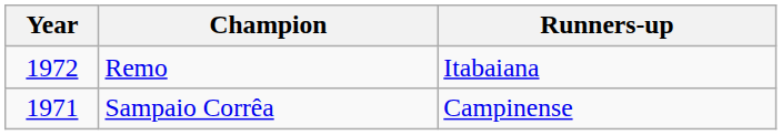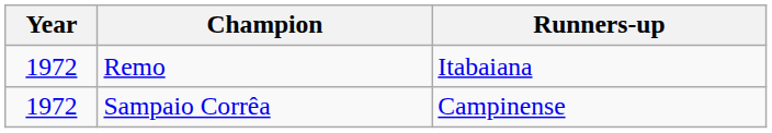Sampaio Corrêa | Year: 1971 -> 1972
